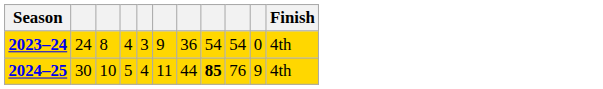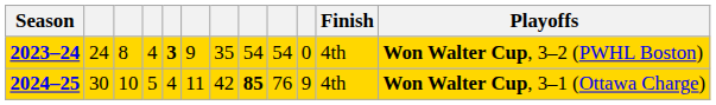+ column: Playoffs | Won Walter Cup, 3–2 (PWHL Boston) | Won Walter Cup, 3–1 (Ottawa Charge)
2023–24 | column 5: normal -> bold
2023–24 | column 7: 36 -> 35
2024–25 | column 7: 44 -> 42
